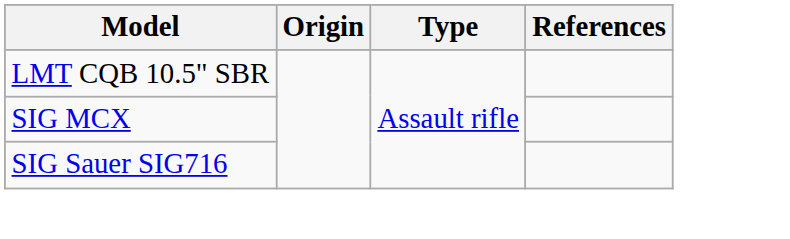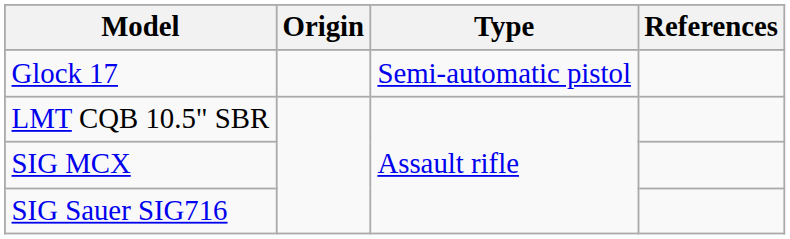+ row: Glock 17 | Semi-automatic pistol
